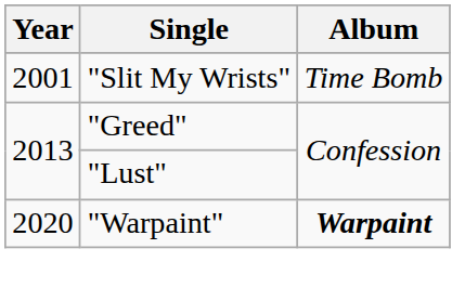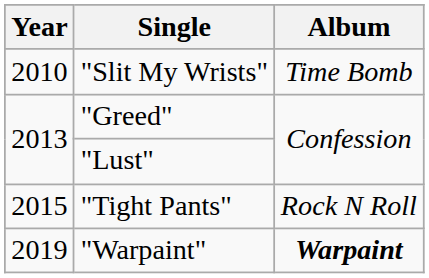"Slit My Wrists" | Year: 2001 -> 2010
+ row: 2015 | "Tight Pants" | Rock N Roll
"Warpaint" | Year: 2020 -> 2019
